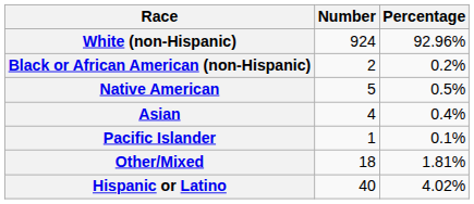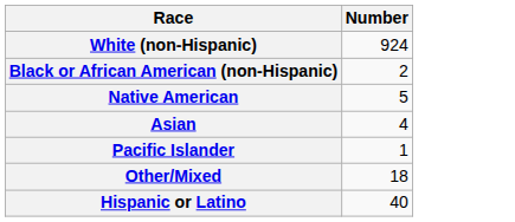- column: Percentage | 92.96% | 0.2% | 0.5% | 0.4% | 0.1% | 1.81% | 4.02%
